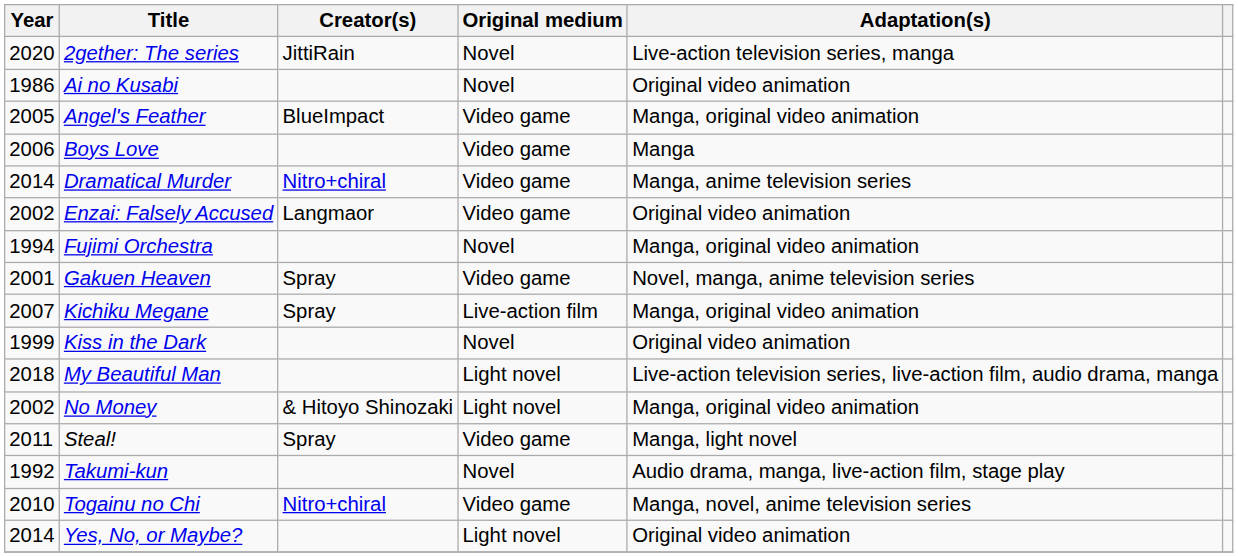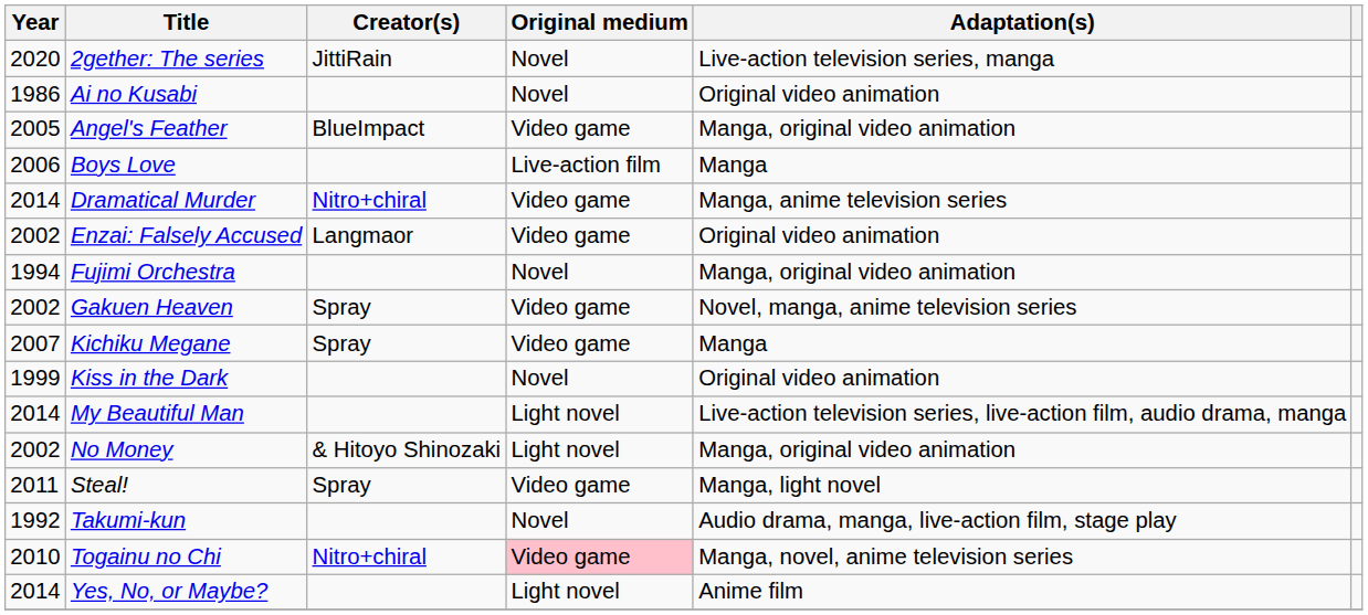Boys Love | Original medium: Video game -> Live-action film
Gakuen Heaven | Year: 2001 -> 2002
Kichiku Megane | Original medium: Live-action film -> Video game
Kichiku Megane | Adaptation(s): Manga, original video animation -> Manga
My Beautiful Man | Year: 2018 -> 2014
Togainu no Chi | Original medium: no background -> pink background
Yes, No, or Maybe? | Adaptation(s): Original video animation -> Anime film
